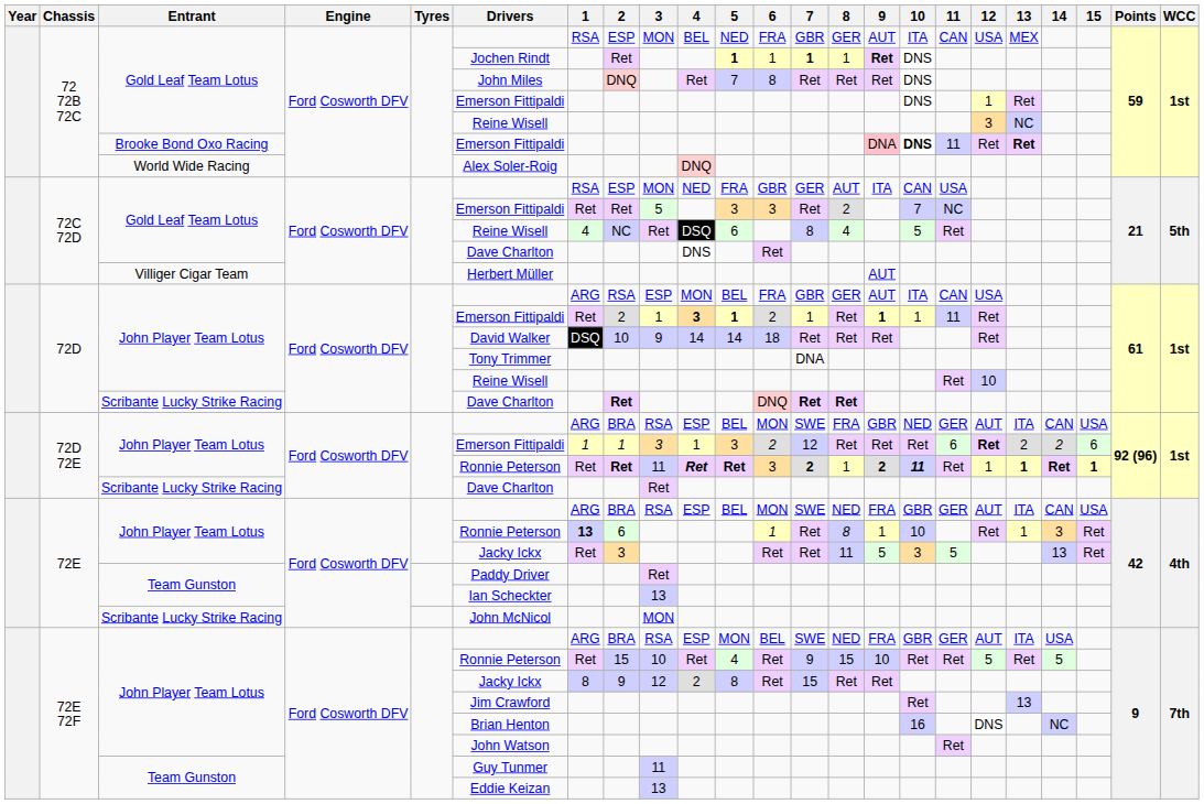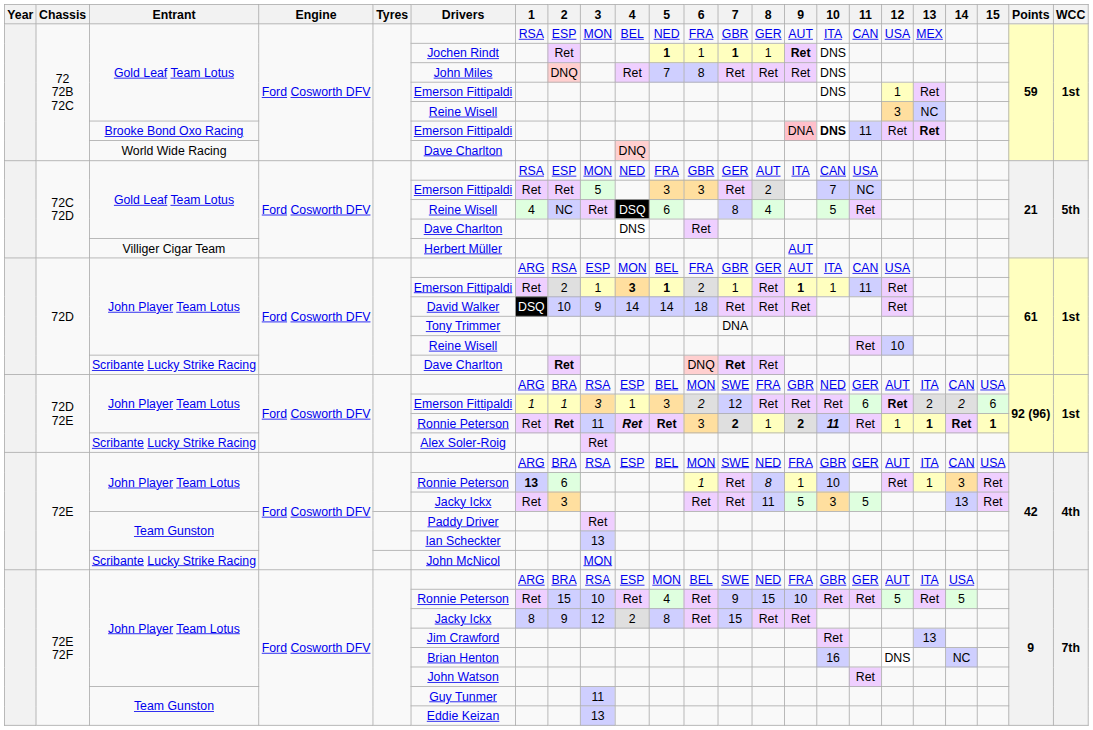World Wide Racing | Drivers: Alex Soler-Roig -> Dave Charlton
72D / Scribante Lucky Strike Racing | 8: bold -> normal
72D 72E / Scribante Lucky Strike Racing | Drivers: Dave Charlton -> Alex Soler-Roig
